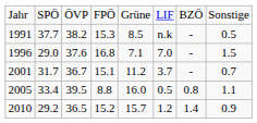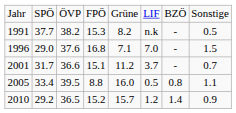1991 | column 5: 8.5 -> 8.2
2001 | column 3: 36.7 -> 36.6
